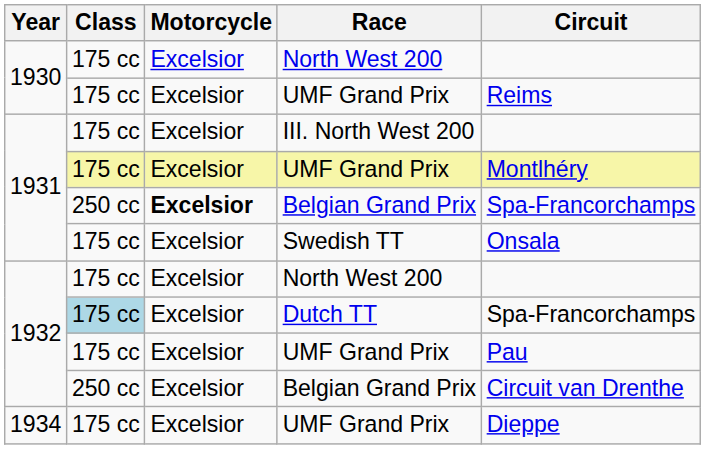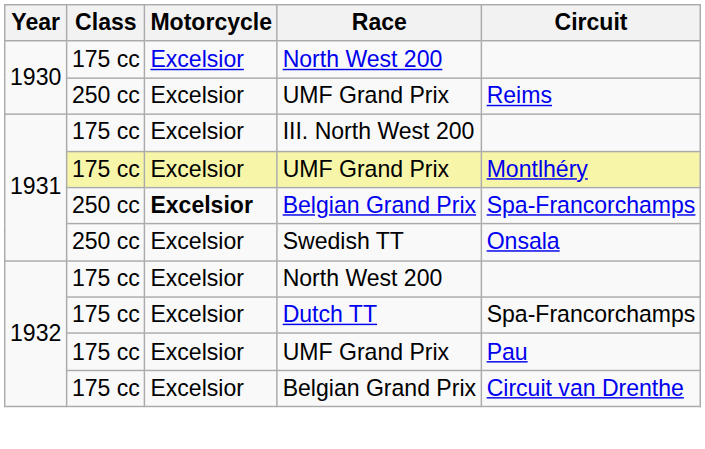1930 / UMF Grand Prix | Class: 175 cc -> 250 cc
Swedish TT | Class: 175 cc -> 250 cc
Dutch TT | Class: lightblue background -> no background
1932 / Belgian Grand Prix | Class: 250 cc -> 175 cc
- row: 1934 | 175 cc | Excelsior | UMF Grand Prix | Dieppe
